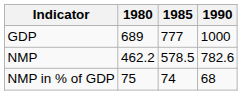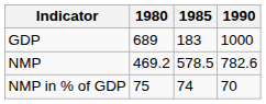GDP | 1985: 777 -> 183
NMP | 1980: 462.2 -> 469.2
NMP in % of GDP | 1990: 68 -> 70
